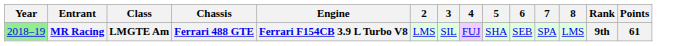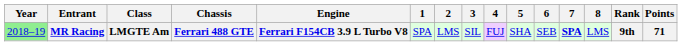+ column: 1 | SPA
MR Racing | 7: normal -> bold
MR Racing | Points: 61 -> 71
